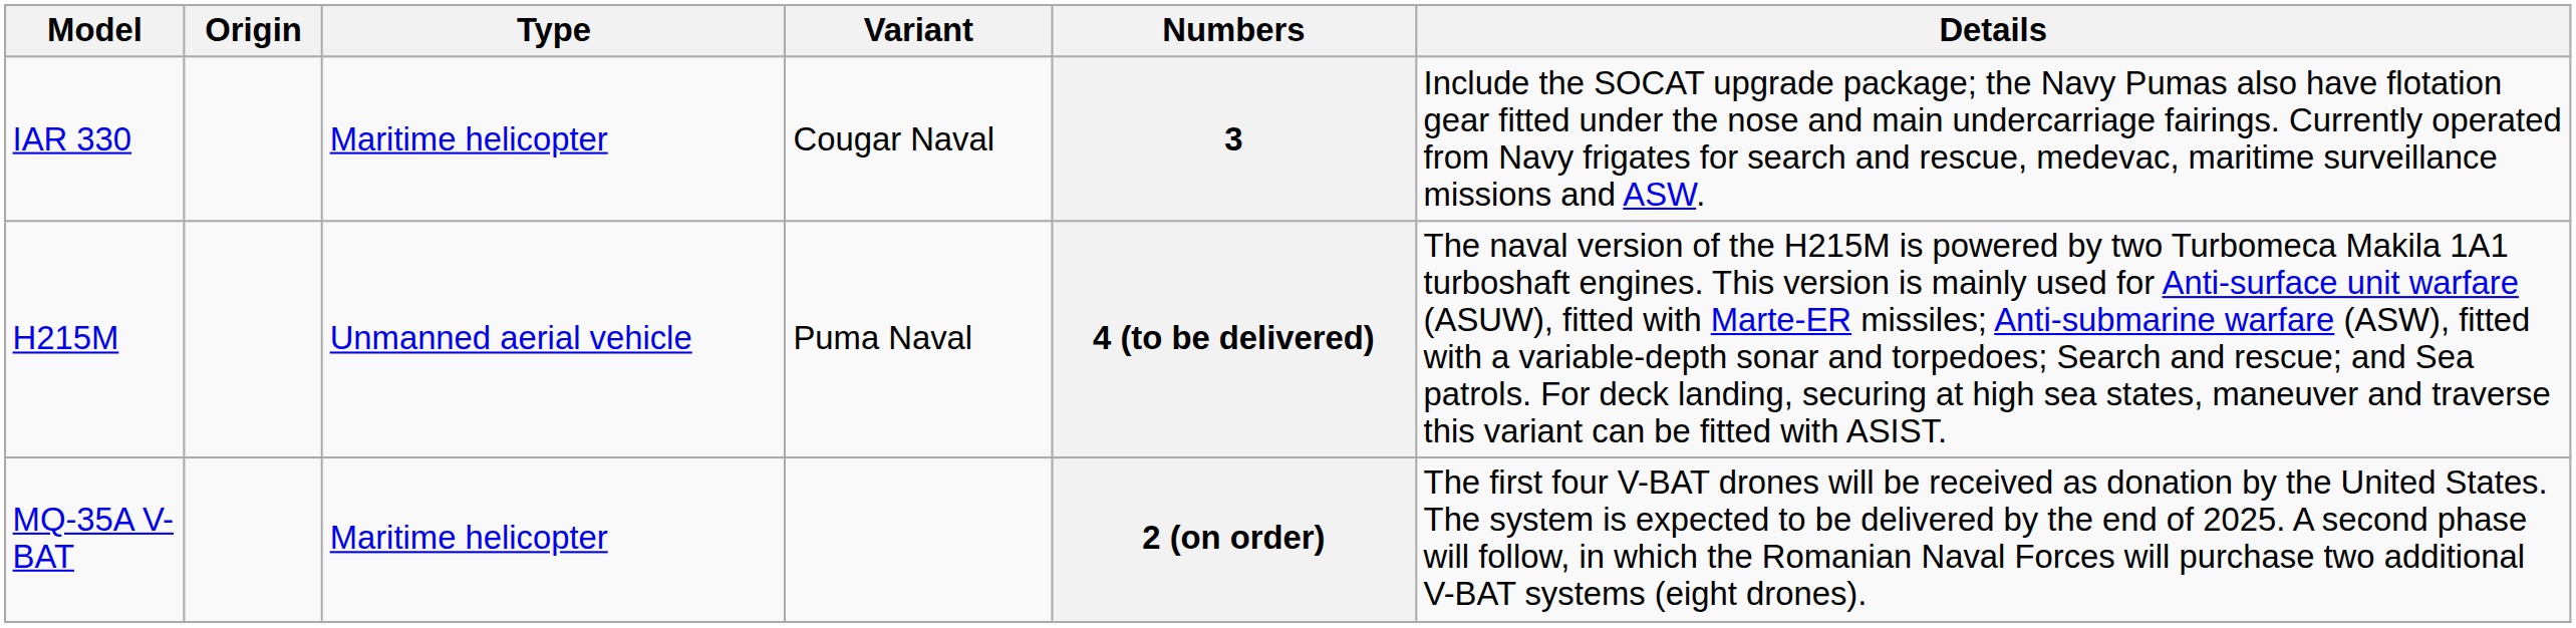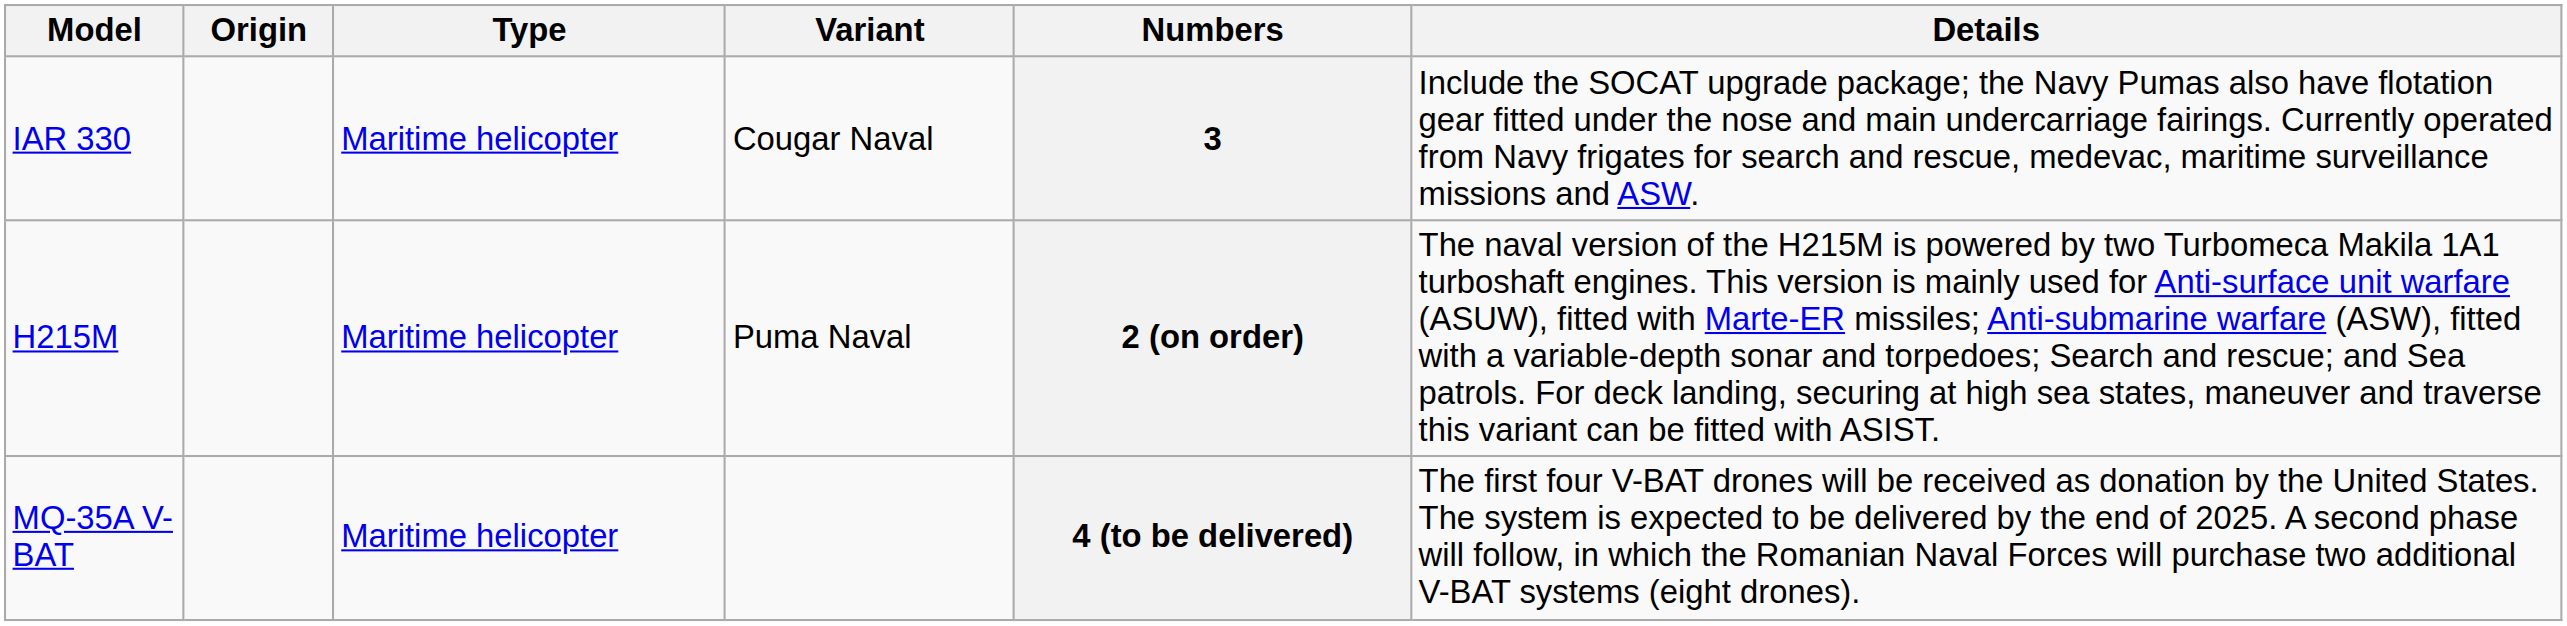H215M | Type: Unmanned aerial vehicle -> Maritime helicopter
H215M | Numbers: 4 (to be delivered) -> 2 (on order)
MQ-35A V-BAT | Numbers: 2 (on order) -> 4 (to be delivered)
